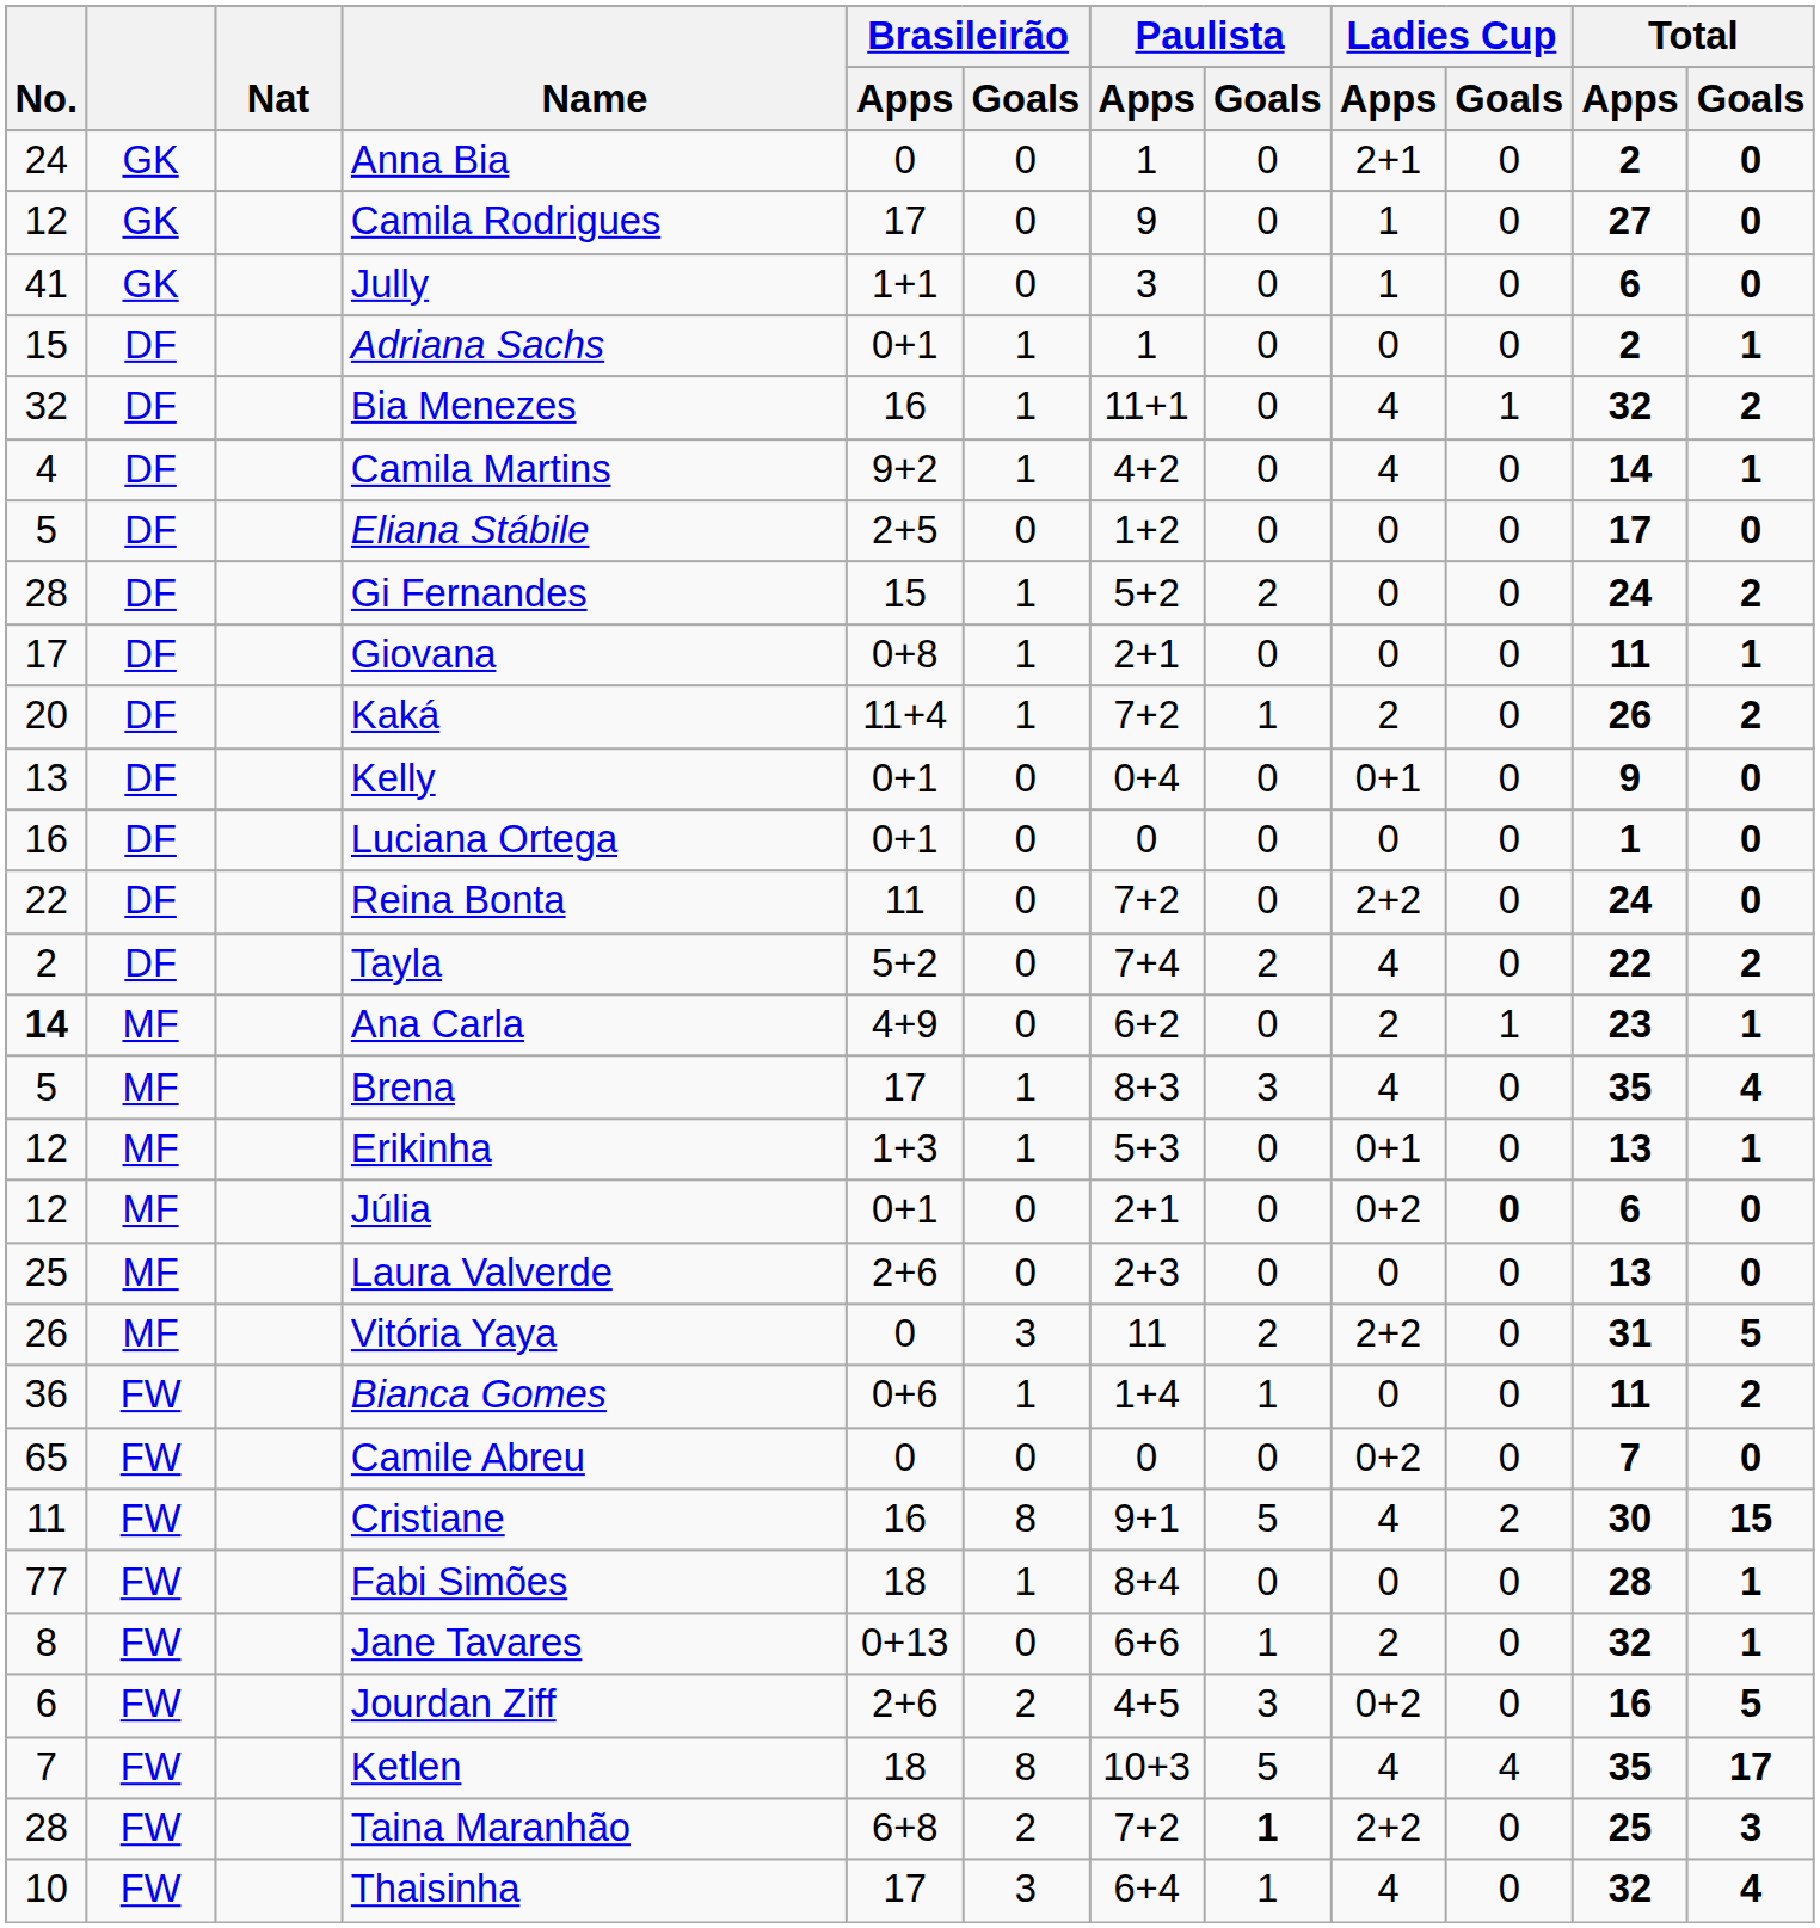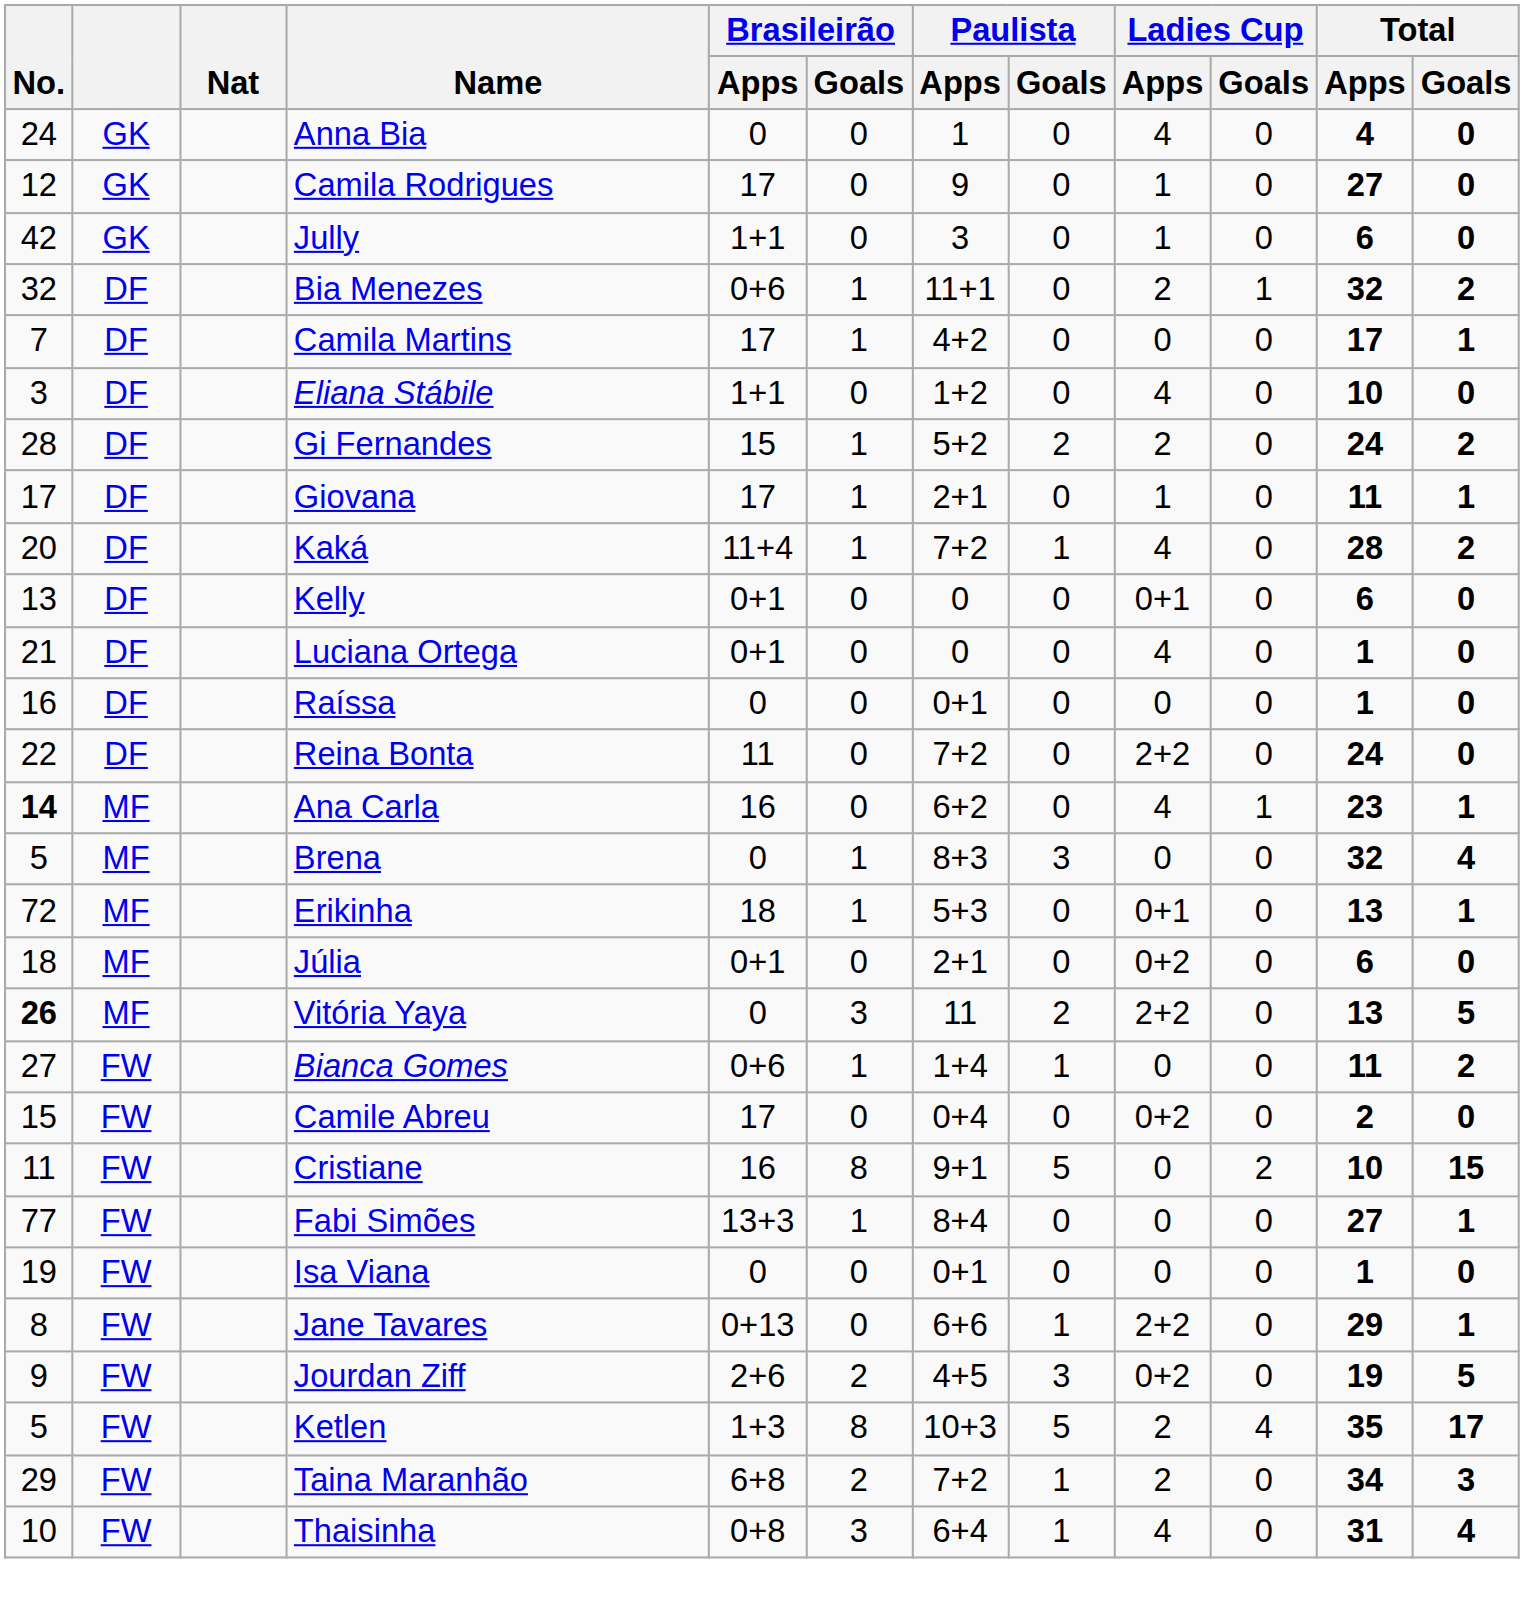Anna Bia | Ladies Cup / Apps: 2+1 -> 4
Anna Bia | Total / Apps: 2 -> 4
Jully | No.: 41 -> 42
- row: 15 | DF | Adriana Sachs | 0+1 | 1 | 1 | 0 | 0 | 0 | 2 | 1
Bia Menezes | Brasileirão / Apps: 16 -> 0+6
Bia Menezes | Ladies Cup / Apps: 4 -> 2
Camila Martins | No.: 4 -> 7
Camila Martins | Brasileirão / Apps: 9+2 -> 17
Camila Martins | Ladies Cup / Apps: 4 -> 0
Camila Martins | Total / Apps: 14 -> 17
Eliana Stábile | No.: 5 -> 3
Eliana Stábile | Brasileirão / Apps: 2+5 -> 1+1
Eliana Stábile | Ladies Cup / Apps: 0 -> 4
Eliana Stábile | Total / Apps: 17 -> 10
Gi Fernandes | Ladies Cup / Apps: 0 -> 2
Giovana | Brasileirão / Apps: 0+8 -> 17
Giovana | Ladies Cup / Apps: 0 -> 1
Kaká | Ladies Cup / Apps: 2 -> 4
Kaká | Total / Apps: 26 -> 28
Kelly | Paulista / Apps: 0+4 -> 0
Kelly | Total / Apps: 9 -> 6
Luciana Ortega | No.: 16 -> 21
Luciana Ortega | Ladies Cup / Apps: 0 -> 4
+ row: 16 | DF | Raíssa | 0 | 0 | 0+1 | 0 | 0 | 0 | 1 | 0
- row: 2 | DF | Tayla | 5+2 | 0 | 7+4 | 2 | 4 | 0 | 22 | 2
Ana Carla | Brasileirão / Apps: 4+9 -> 16
Ana Carla | Ladies Cup / Apps: 2 -> 4
Brena | Brasileirão / Apps: 17 -> 0
Brena | Ladies Cup / Apps: 4 -> 0
Brena | Total / Apps: 35 -> 32
Erikinha | No.: 12 -> 72
Erikinha | Brasileirão / Apps: 1+3 -> 18
Júlia | No.: 12 -> 18
Júlia | Ladies Cup / Goals: bold -> normal
- row: 25 | MF | Laura Valverde | 2+6 | 0 | 2+3 | 0 | 0 | 0 | 13 | 0
Vitória Yaya | No.: normal -> bold
Vitória Yaya | Total / Apps: 31 -> 13
Bianca Gomes | No.: 36 -> 27
Camile Abreu | No.: 65 -> 15
Camile Abreu | Brasileirão / Apps: 0 -> 17
Camile Abreu | Paulista / Apps: 0 -> 0+4
Camile Abreu | Total / Apps: 7 -> 2
Cristiane | Ladies Cup / Apps: 4 -> 0
Cristiane | Total / Apps: 30 -> 10
Fabi Simões | Brasileirão / Apps: 18 -> 13+3
Fabi Simões | Total / Apps: 28 -> 27
+ row: 19 | FW | Isa Viana | 0 | 0 | 0+1 | 0 | 0 | 0 | 1 | 0
Jane Tavares | Ladies Cup / Apps: 2 -> 2+2
Jane Tavares | Total / Apps: 32 -> 29
Jourdan Ziff | No.: 6 -> 9
Jourdan Ziff | Total / Apps: 16 -> 19
Ketlen | No.: 7 -> 5
Ketlen | Brasileirão / Apps: 18 -> 1+3
Ketlen | Ladies Cup / Apps: 4 -> 2
Taina Maranhão | No.: 28 -> 29
Taina Maranhão | Paulista / Goals: bold -> normal
Taina Maranhão | Ladies Cup / Apps: 2+2 -> 2
Taina Maranhão | Total / Apps: 25 -> 34
Thaisinha | Brasileirão / Apps: 17 -> 0+8
Thaisinha | Total / Apps: 32 -> 31
